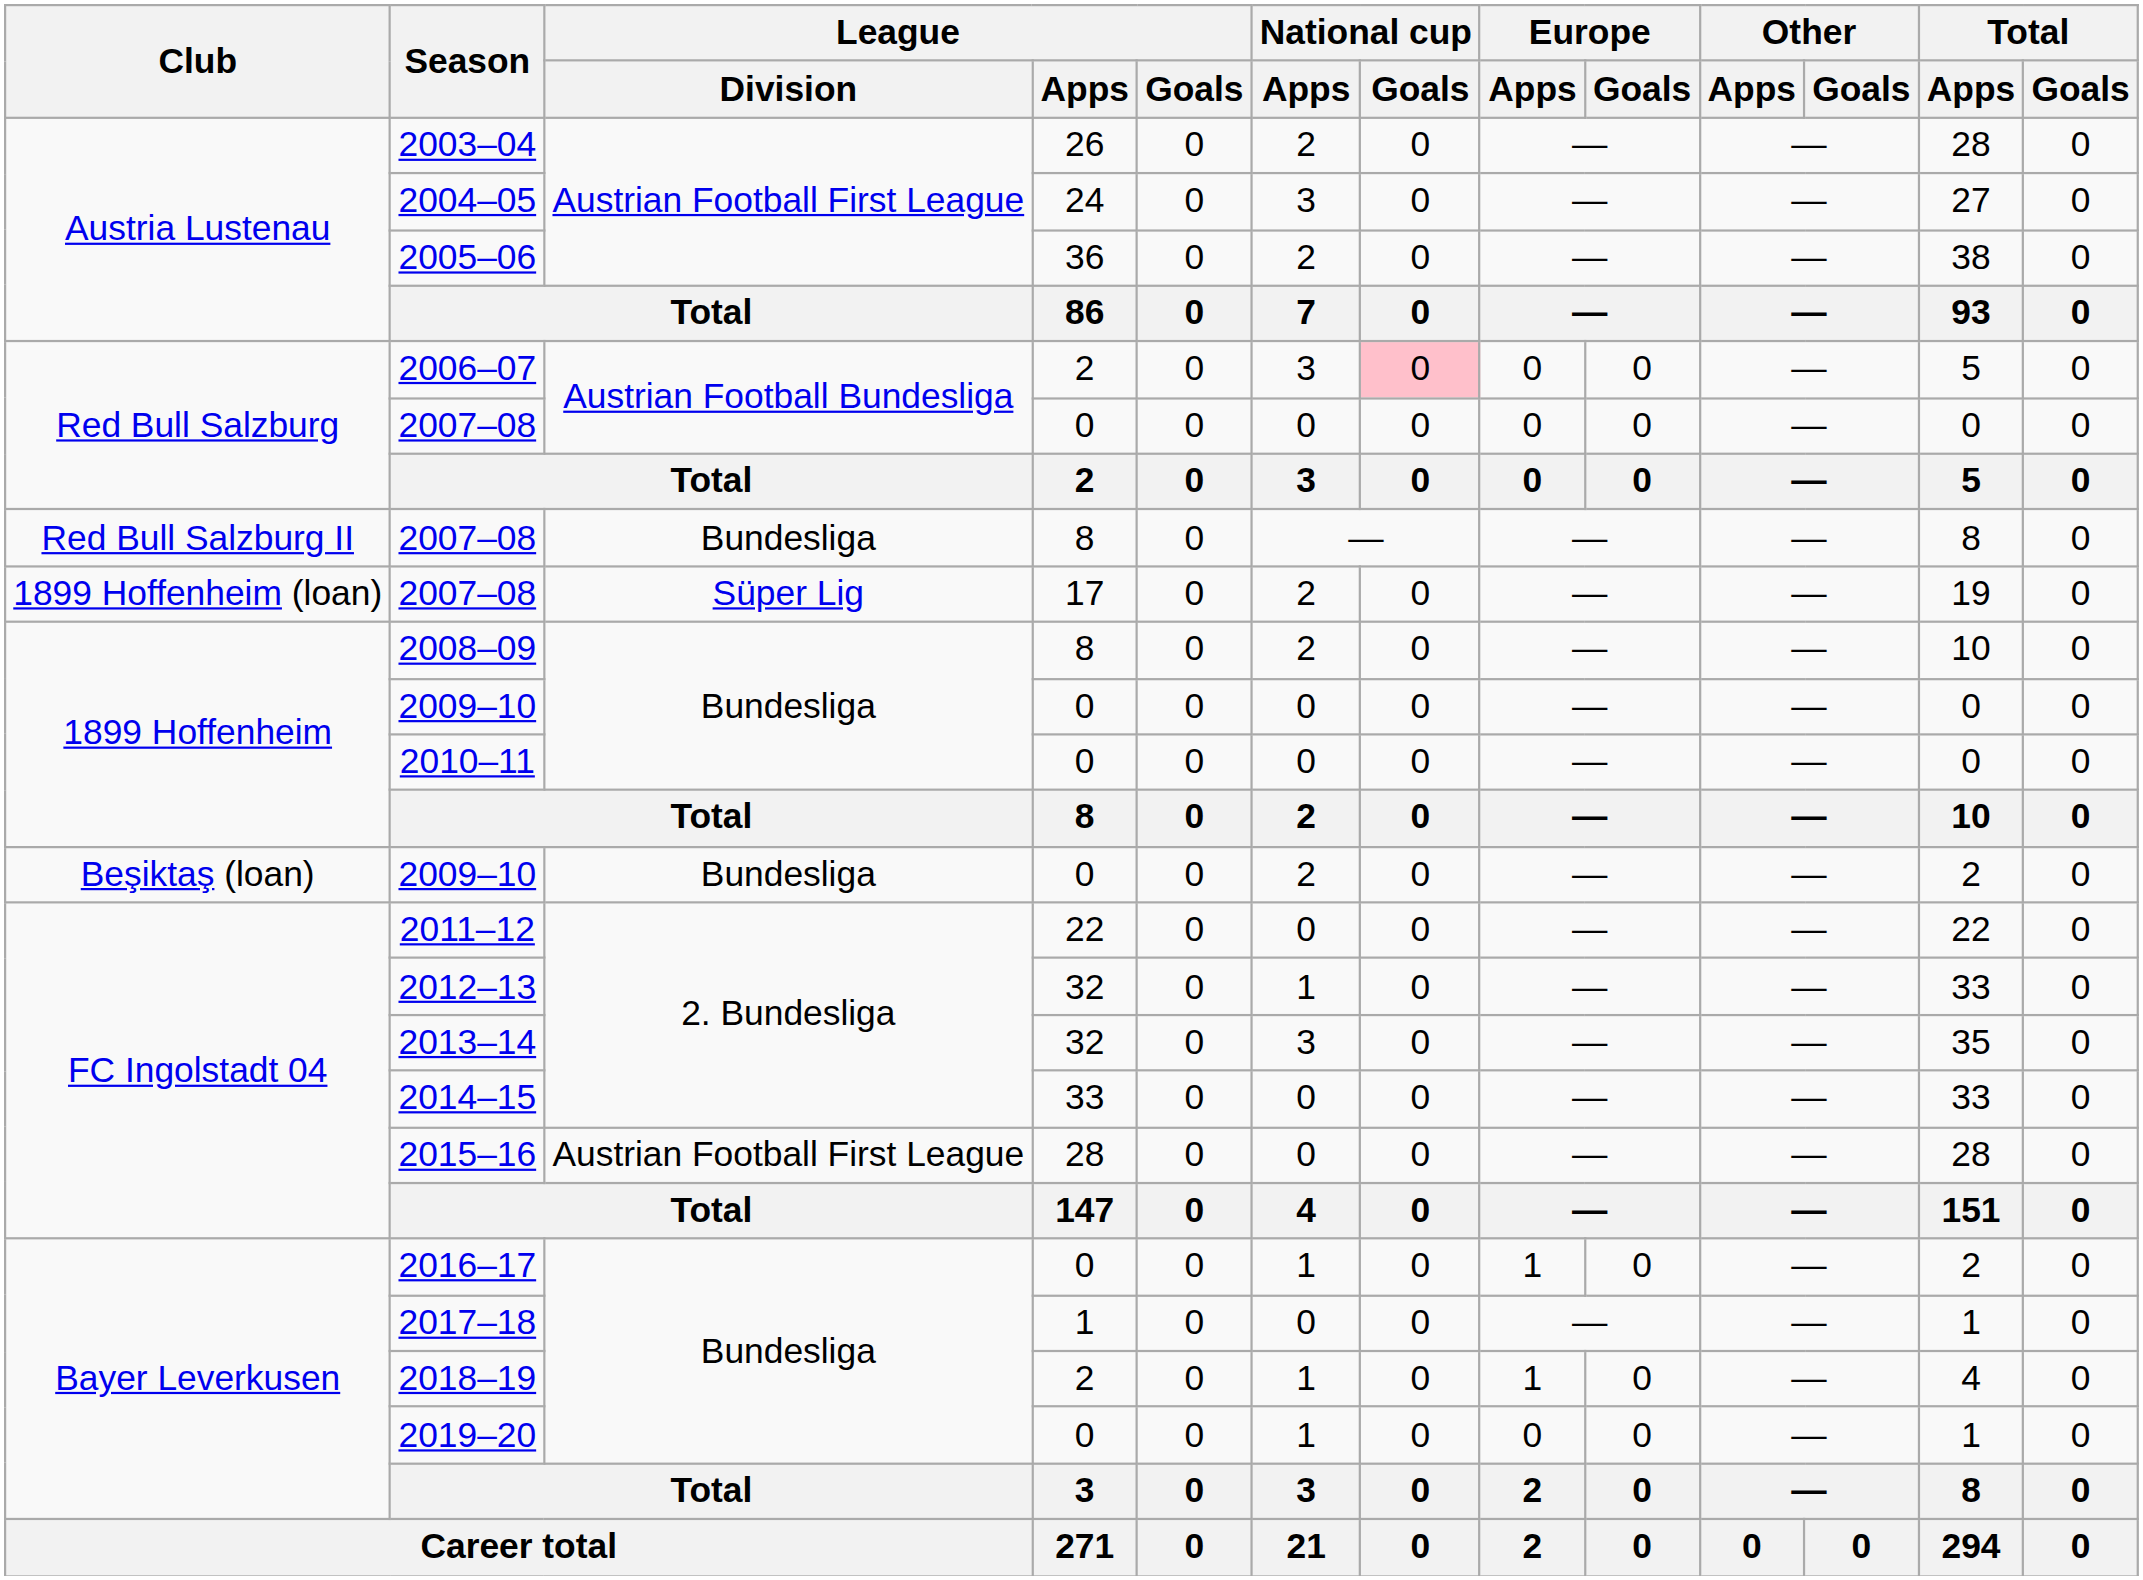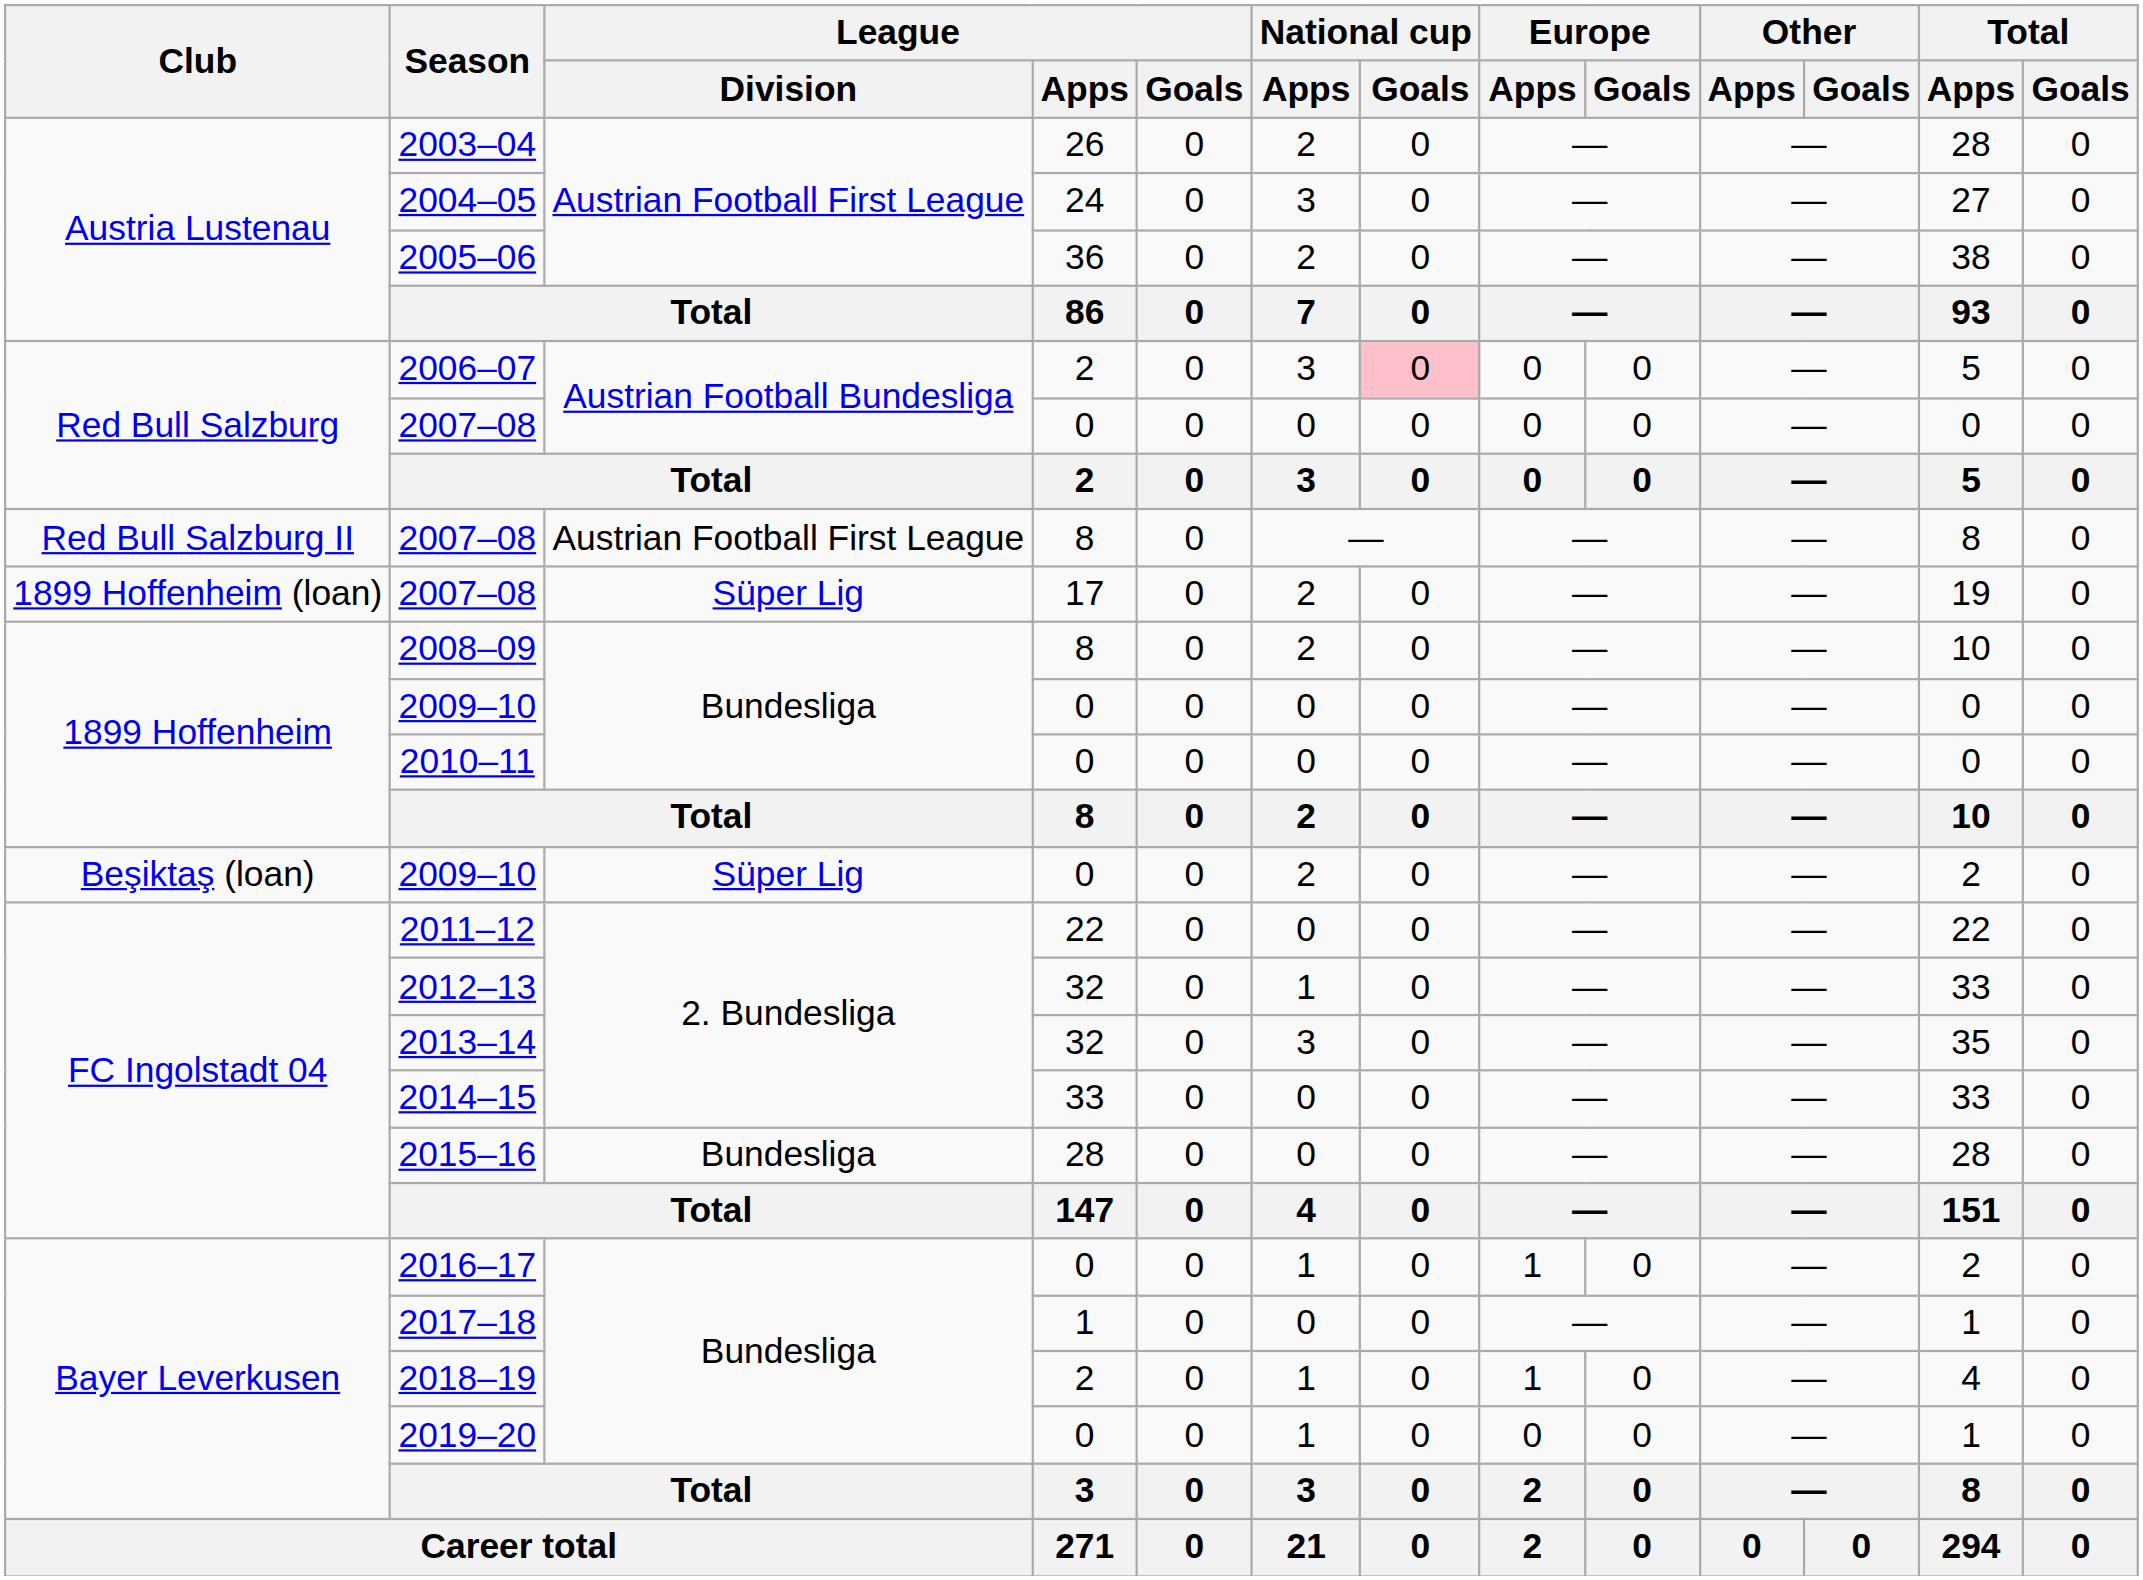Red Bull Salzburg II / 2007–08 | League / Division: Bundesliga -> Austrian Football First League
Beşiktaş (loan) / 2009–10 | League / Division: Bundesliga -> Süper Lig
2015–16 | League / Division: Austrian Football First League -> Bundesliga
